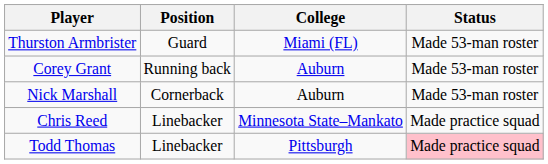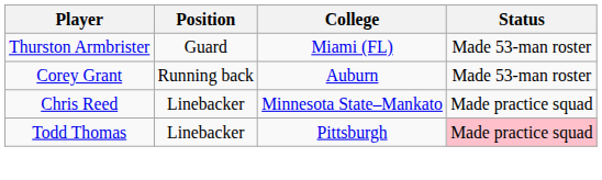- row: Nick Marshall | Cornerback | Auburn | Made 53-man roster
